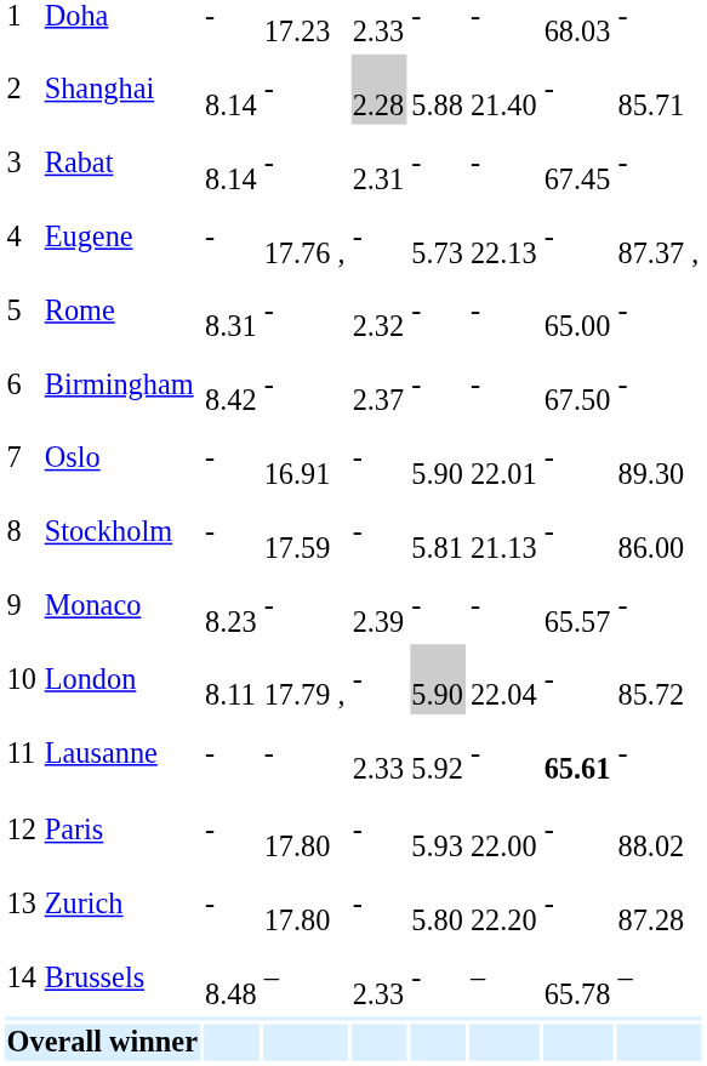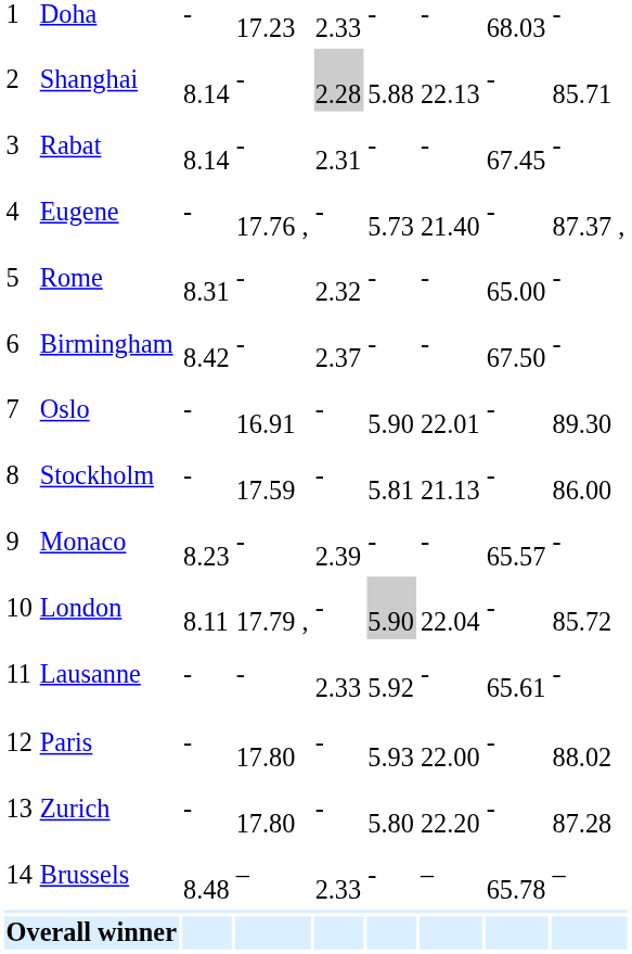Shanghai | column 7: 21.40 -> 22.13
Eugene | column 7: 22.13 -> 21.40
Lausanne | column 8: bold -> normal
